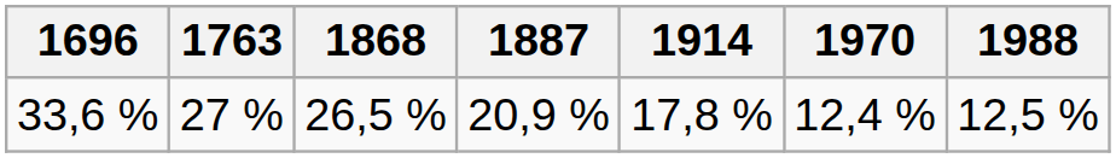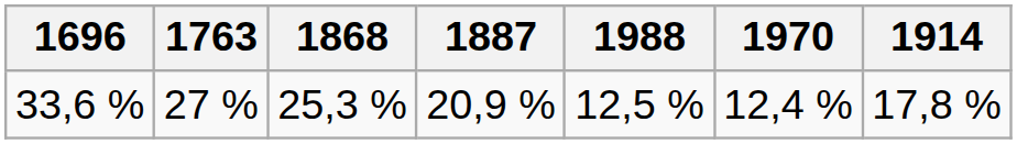columns swapped: 1914 <-> 1988
33,6 % | 1868: 26,5 % -> 25,3 %
